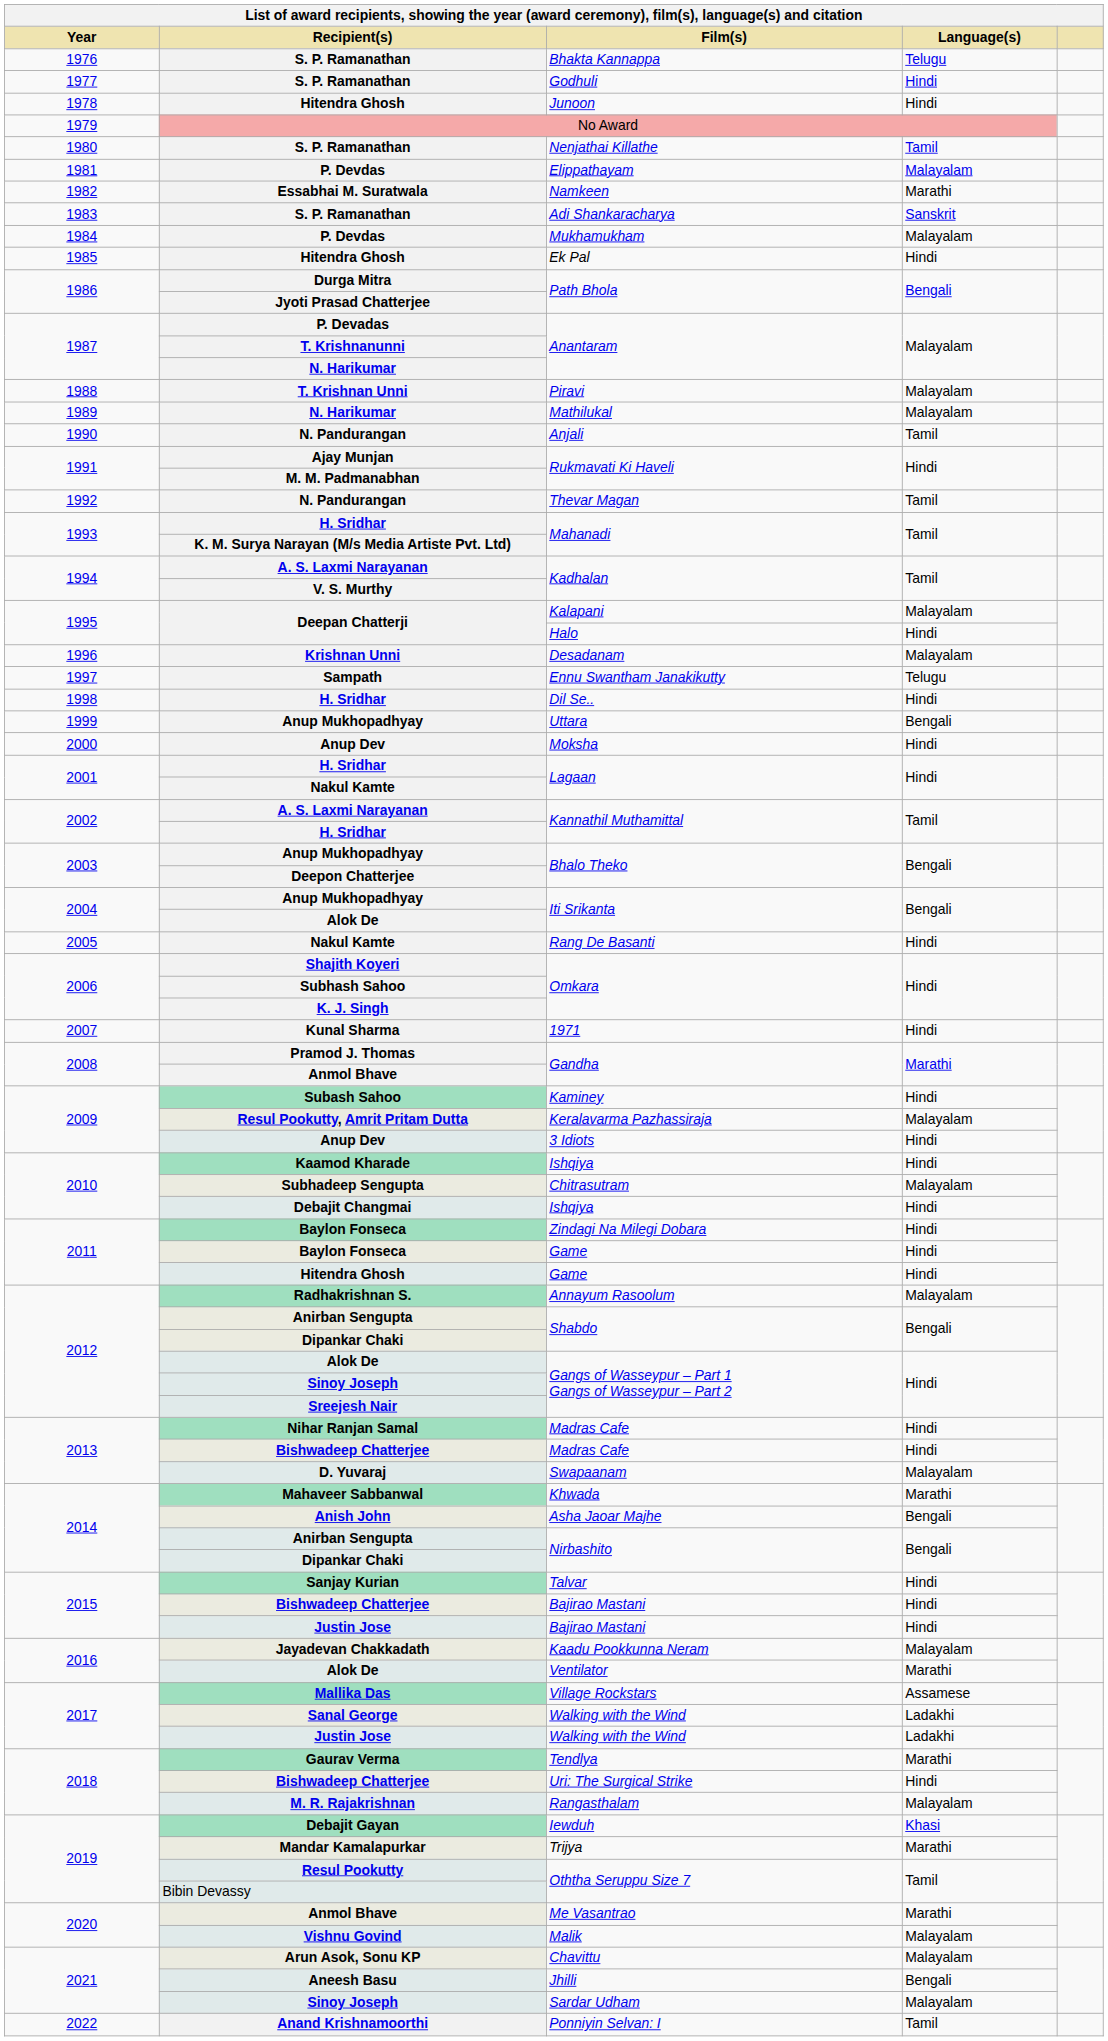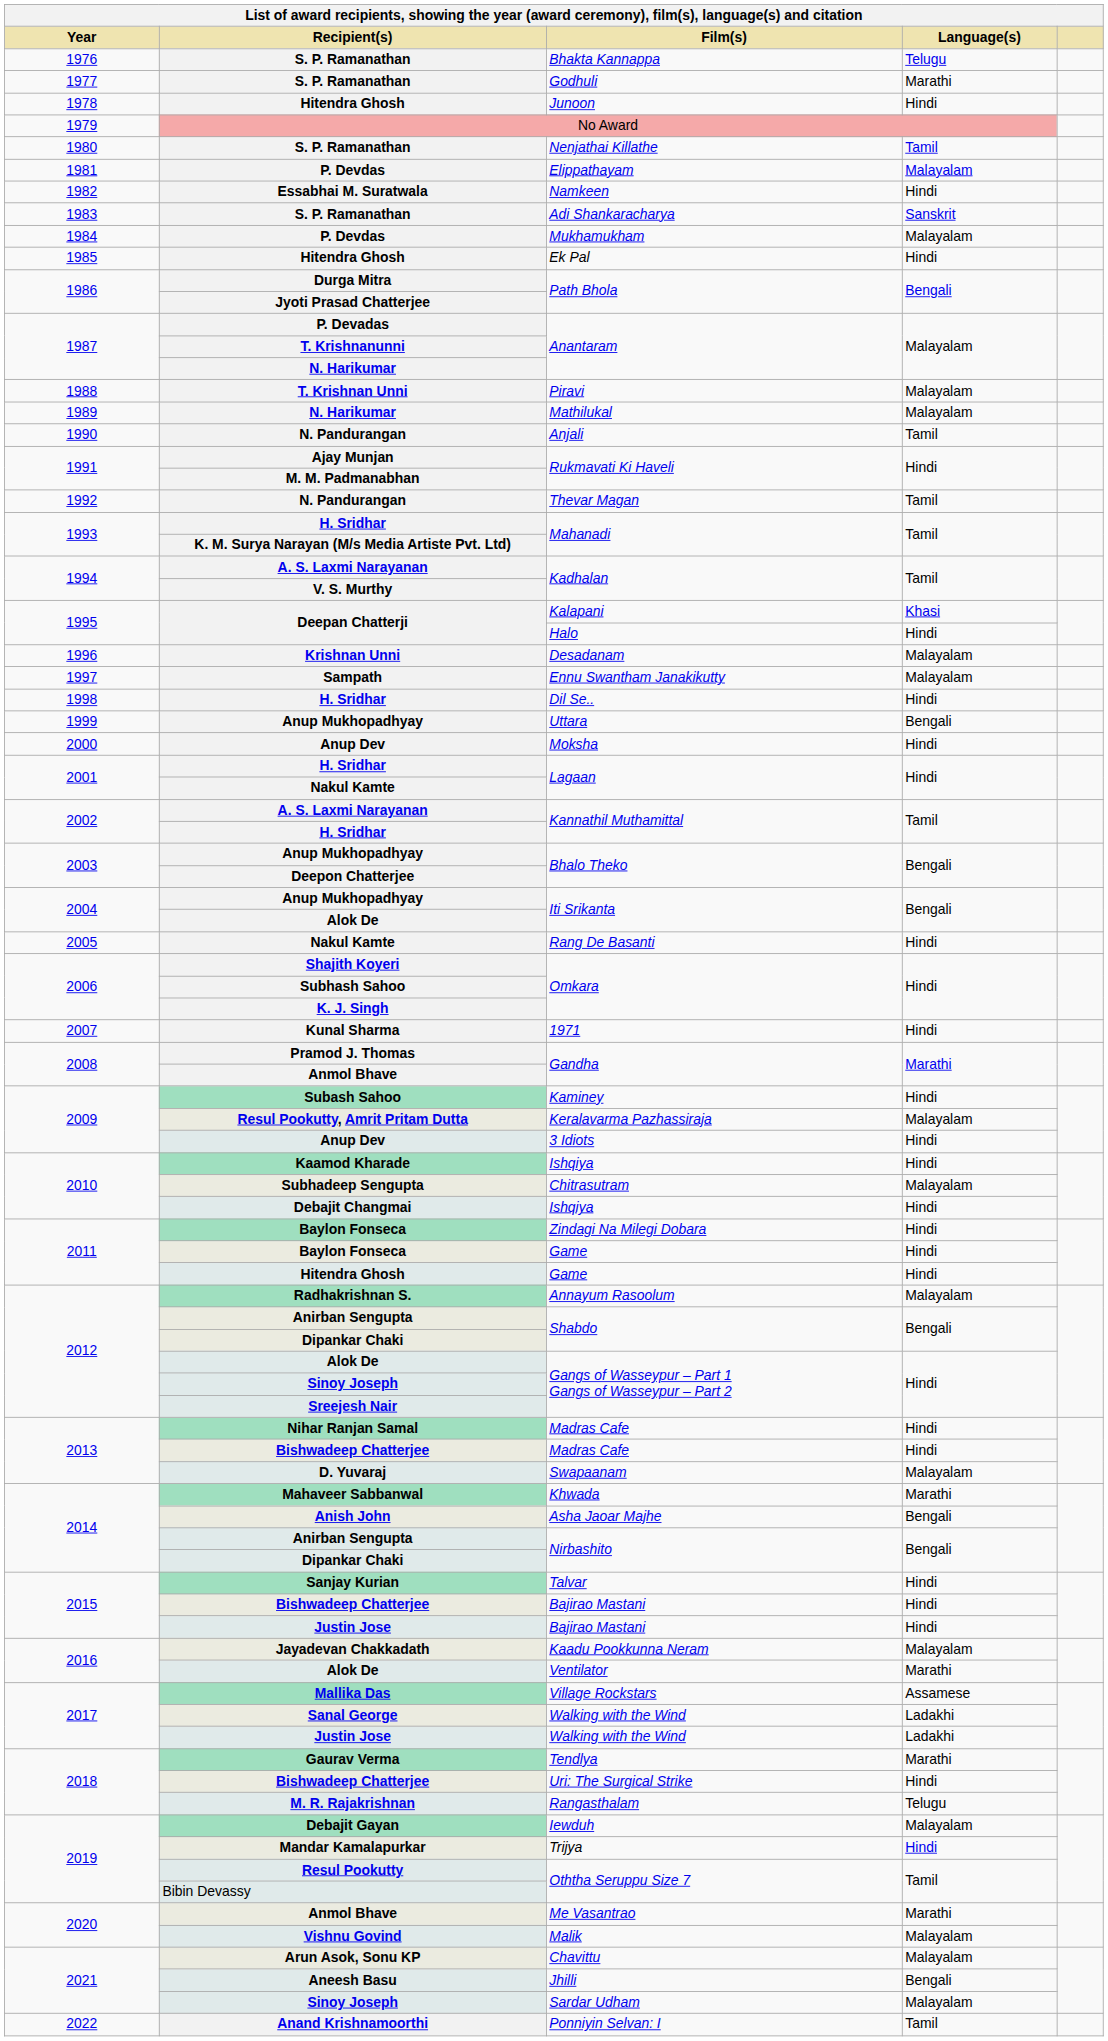Godhuli | Language(s): Hindi -> Marathi
Namkeen | Language(s): Marathi -> Hindi
Kalapani | Language(s): Malayalam -> Khasi
Ennu Swantham Janakikutty | Language(s): Telugu -> Malayalam
Rangasthalam | Language(s): Malayalam -> Telugu
Iewduh | Language(s): Khasi -> Malayalam
Trijya | Language(s): Marathi -> Hindi
